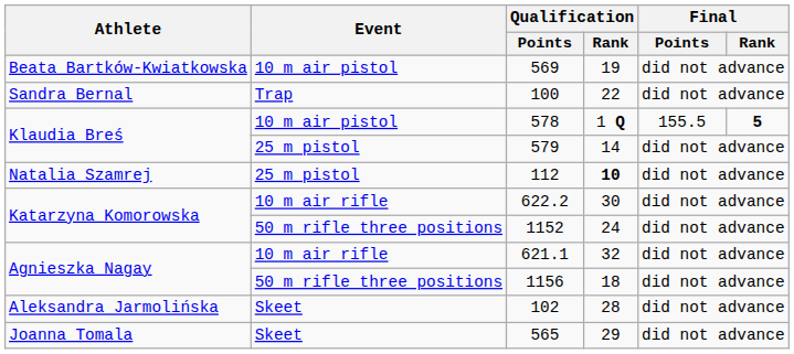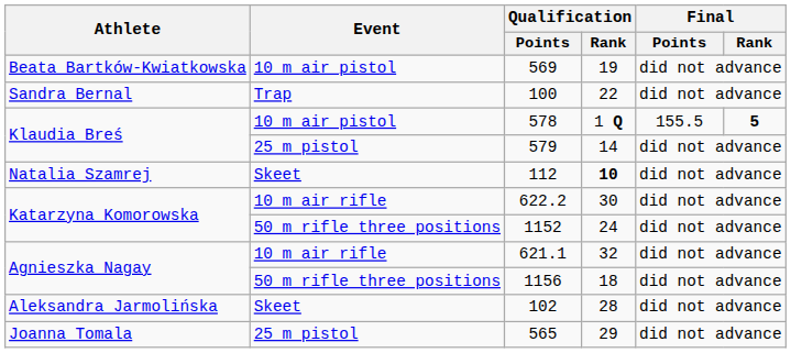112 | Event: 25 m pistol -> Skeet
565 | Event: Skeet -> 25 m pistol
